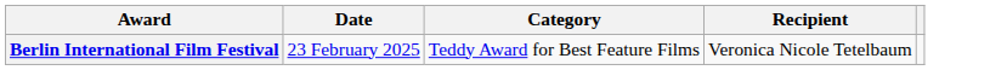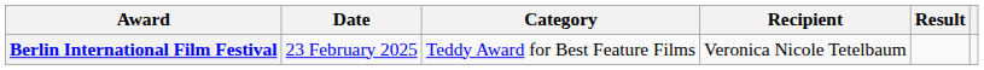+ column: Result
